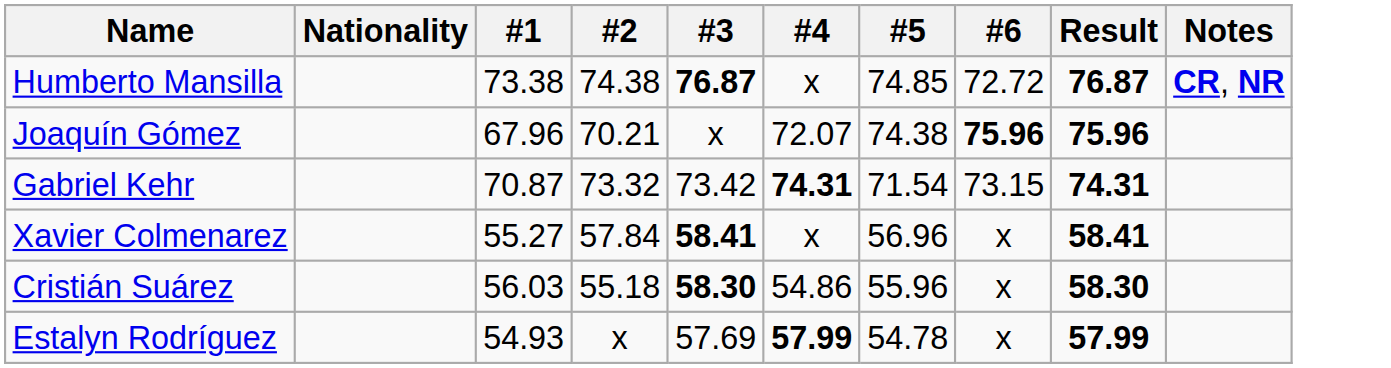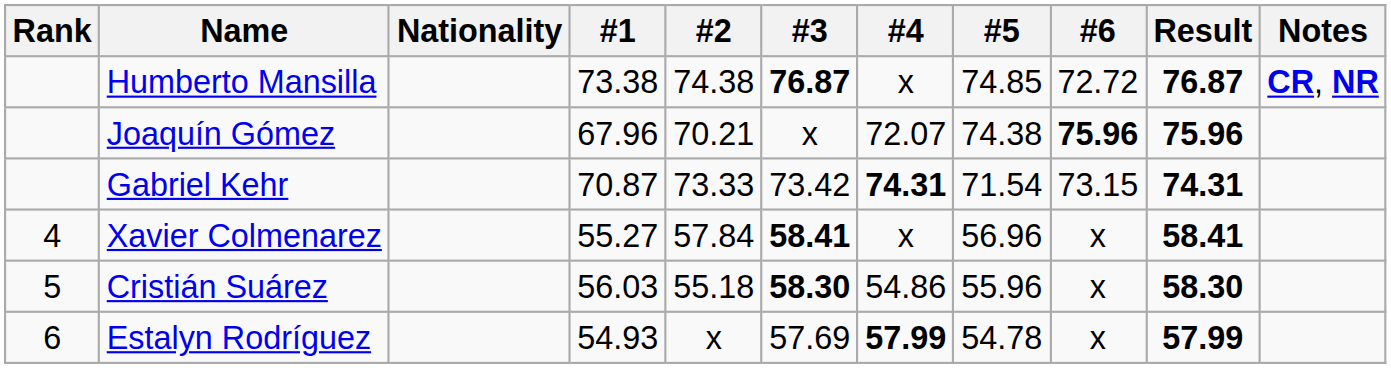+ column: Rank | 4 | 5 | 6
Gabriel Kehr | #2: 73.32 -> 73.33
